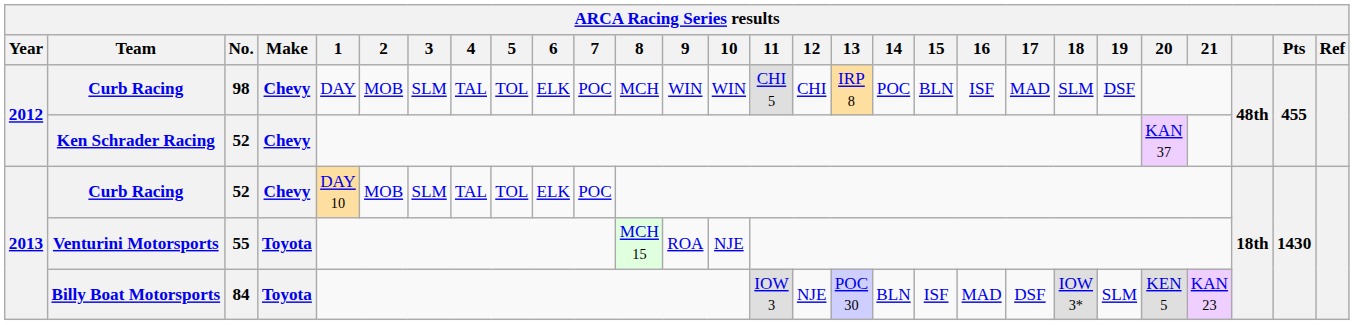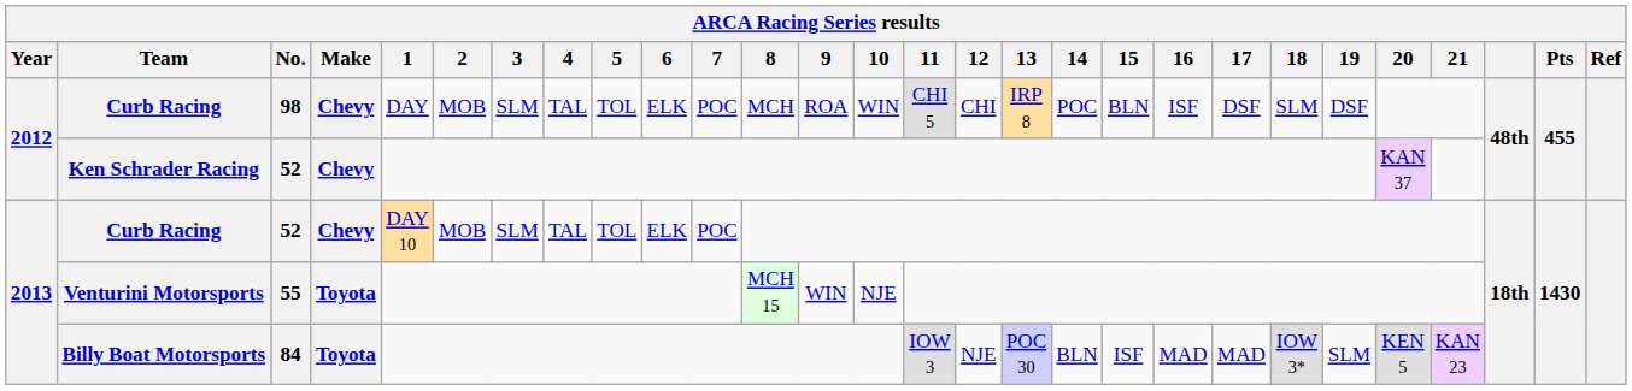Curb Racing / 98 | 9: WIN -> ROA
Curb Racing / 98 | 17: MAD -> DSF
Venturini Motorsports | 9: ROA -> WIN
Billy Boat Motorsports | 17: DSF -> MAD
